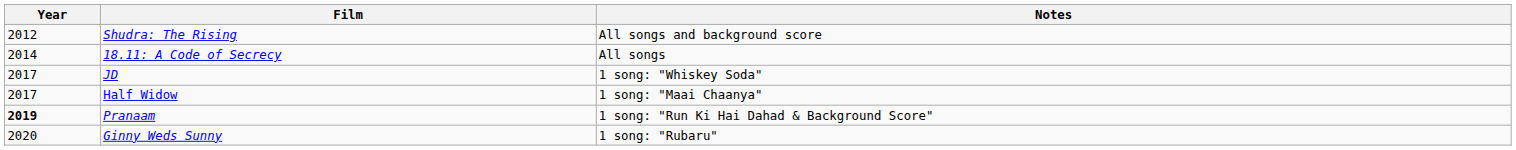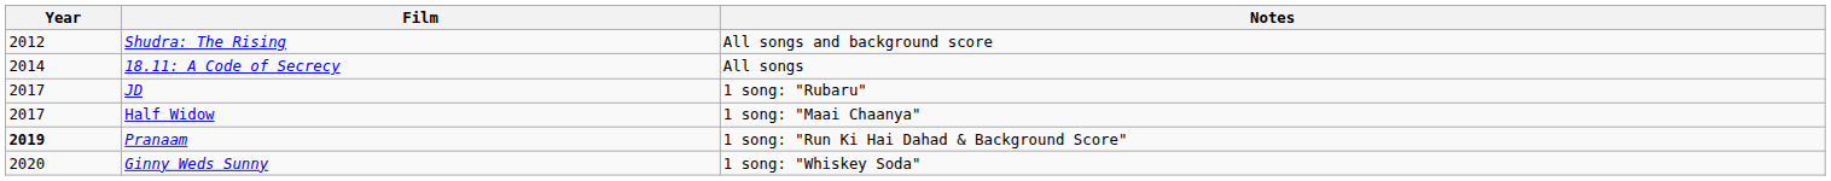JD | Notes: 1 song: "Whiskey Soda" -> 1 song: "Rubaru"
Ginny Weds Sunny | Notes: 1 song: "Rubaru" -> 1 song: "Whiskey Soda"
